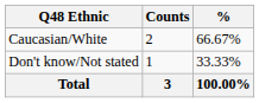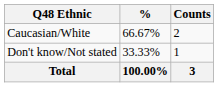columns swapped: Counts <-> %
